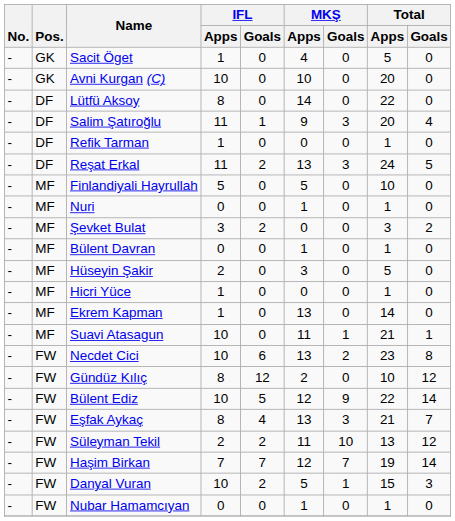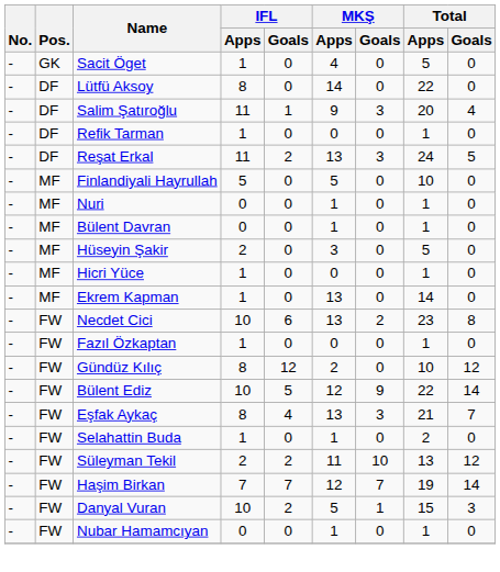- row: - | GK | Avni Kurgan (C) | 10 | 0 | 10 | 0 | 20 | 0
- row: - | MF | Şevket Bulat | 3 | 2 | 0 | 0 | 3 | 2
- row: - | MF | Suavi Atasagun | 10 | 0 | 11 | 1 | 21 | 1
+ row: - | FW | Fazıl Özkaptan | 1 | 0 | 0 | 0 | 1 | 0
+ row: - | FW | Selahattin Buda | 1 | 0 | 1 | 0 | 2 | 0
